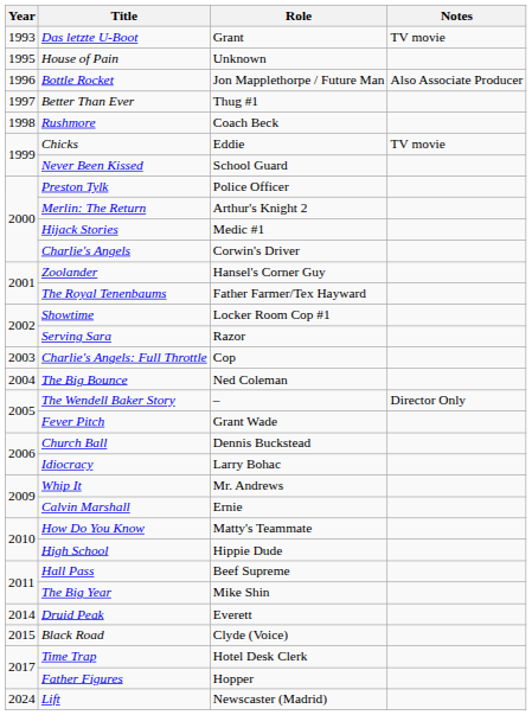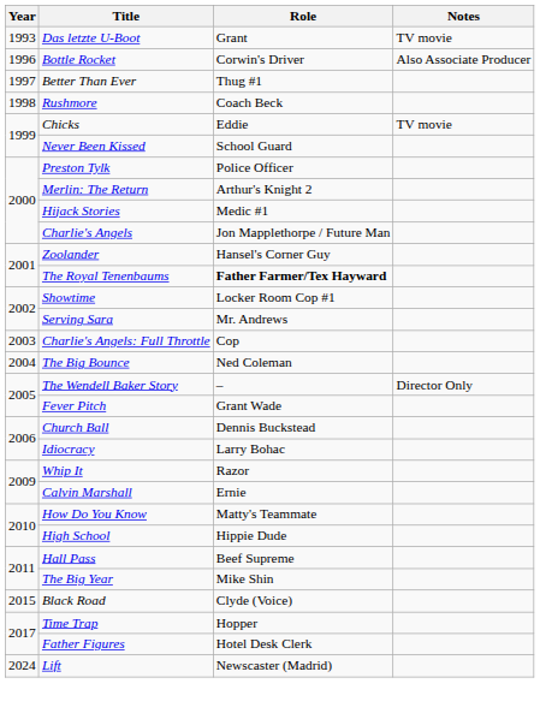- row: 1995 | House of Pain | Unknown
Bottle Rocket | Role: Jon Mapplethorpe / Future Man -> Corwin's Driver
Charlie's Angels | Role: Corwin's Driver -> Jon Mapplethorpe / Future Man
The Royal Tenenbaums | Role: normal -> bold
Serving Sara | Role: Razor -> Mr. Andrews
Whip It | Role: Mr. Andrews -> Razor
- row: 2014 | Druid Peak | Everett
Time Trap | Role: Hotel Desk Clerk -> Hopper
Father Figures | Role: Hopper -> Hotel Desk Clerk
